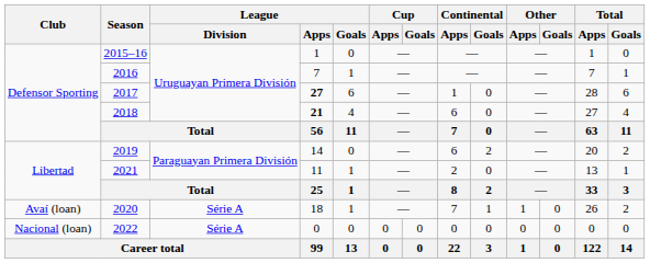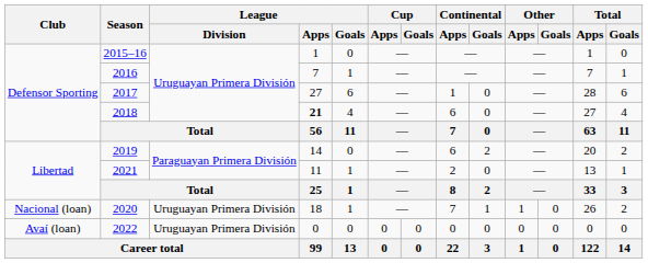2017 | League / Apps: bold -> normal
2020 | Club: Avaí (loan) -> Nacional (loan)
2020 | League / Division: Série A -> Uruguayan Primera División
2022 | Club: Nacional (loan) -> Avaí (loan)
2022 | League / Division: Série A -> Uruguayan Primera División
